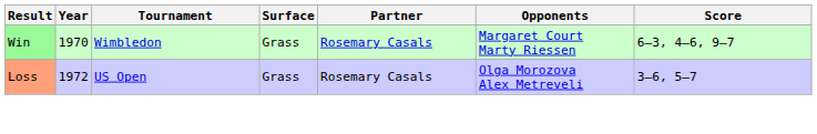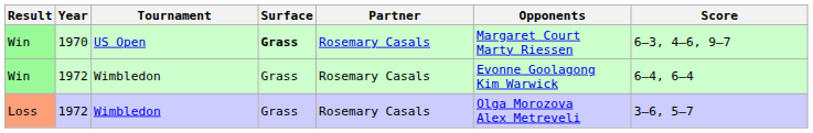Win / 1970 | Tournament: Wimbledon -> US Open
Win / 1970 | Surface: normal -> bold
+ row: Win | 1972 | Wimbledon | Grass | Rosemary Casals | Evonne Goolagong Kim Warwick | 6–4, 6–4
Loss | Tournament: US Open -> Wimbledon
